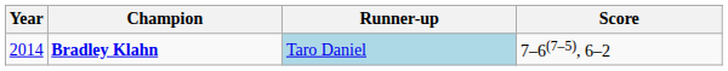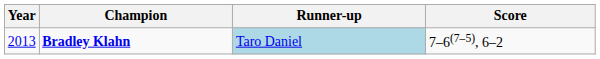Bradley Klahn | Year: 2014 -> 2013
